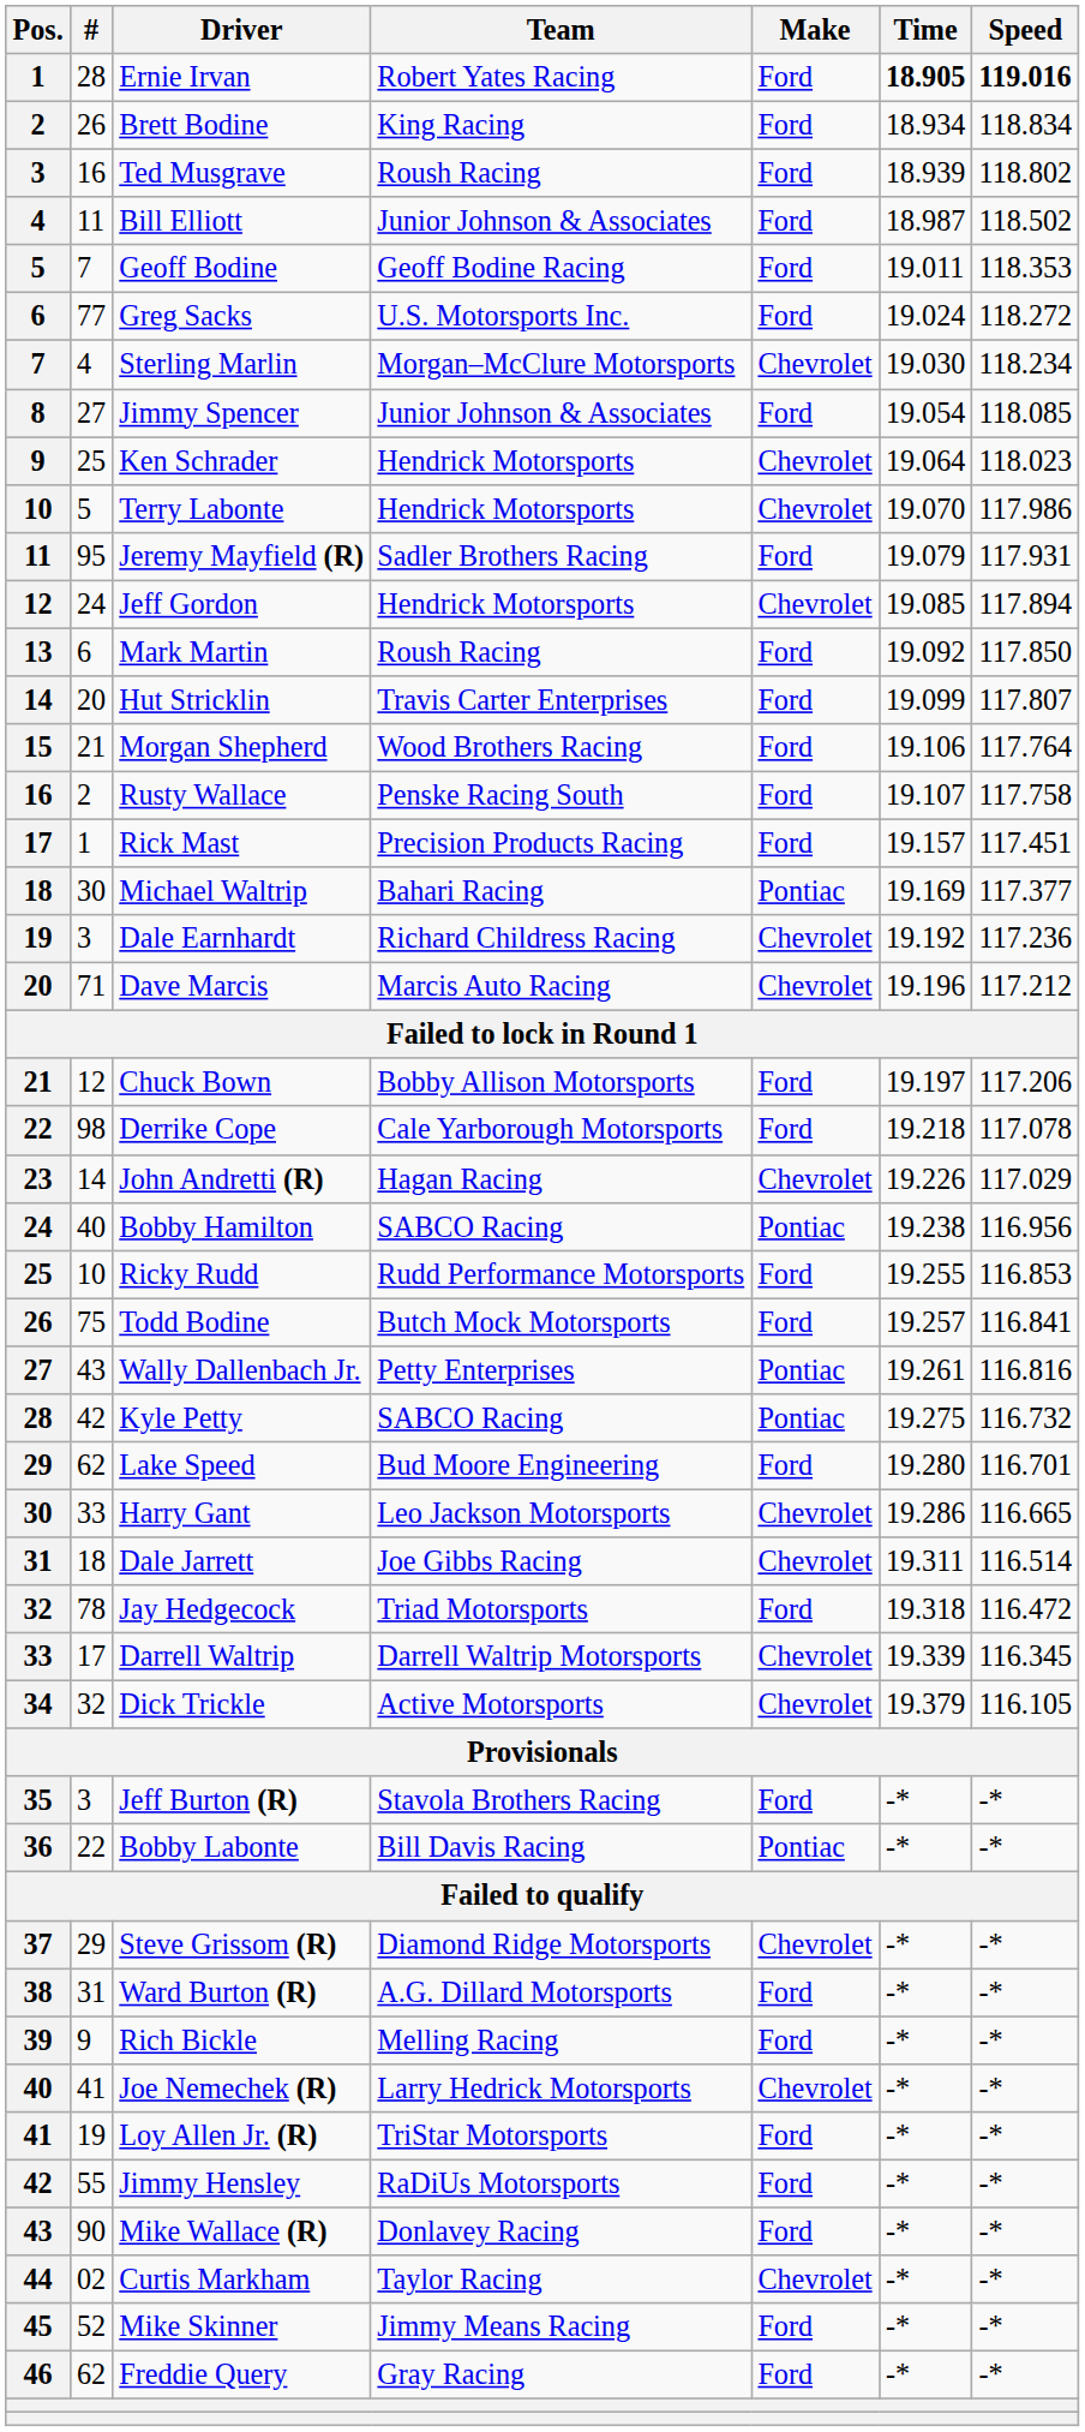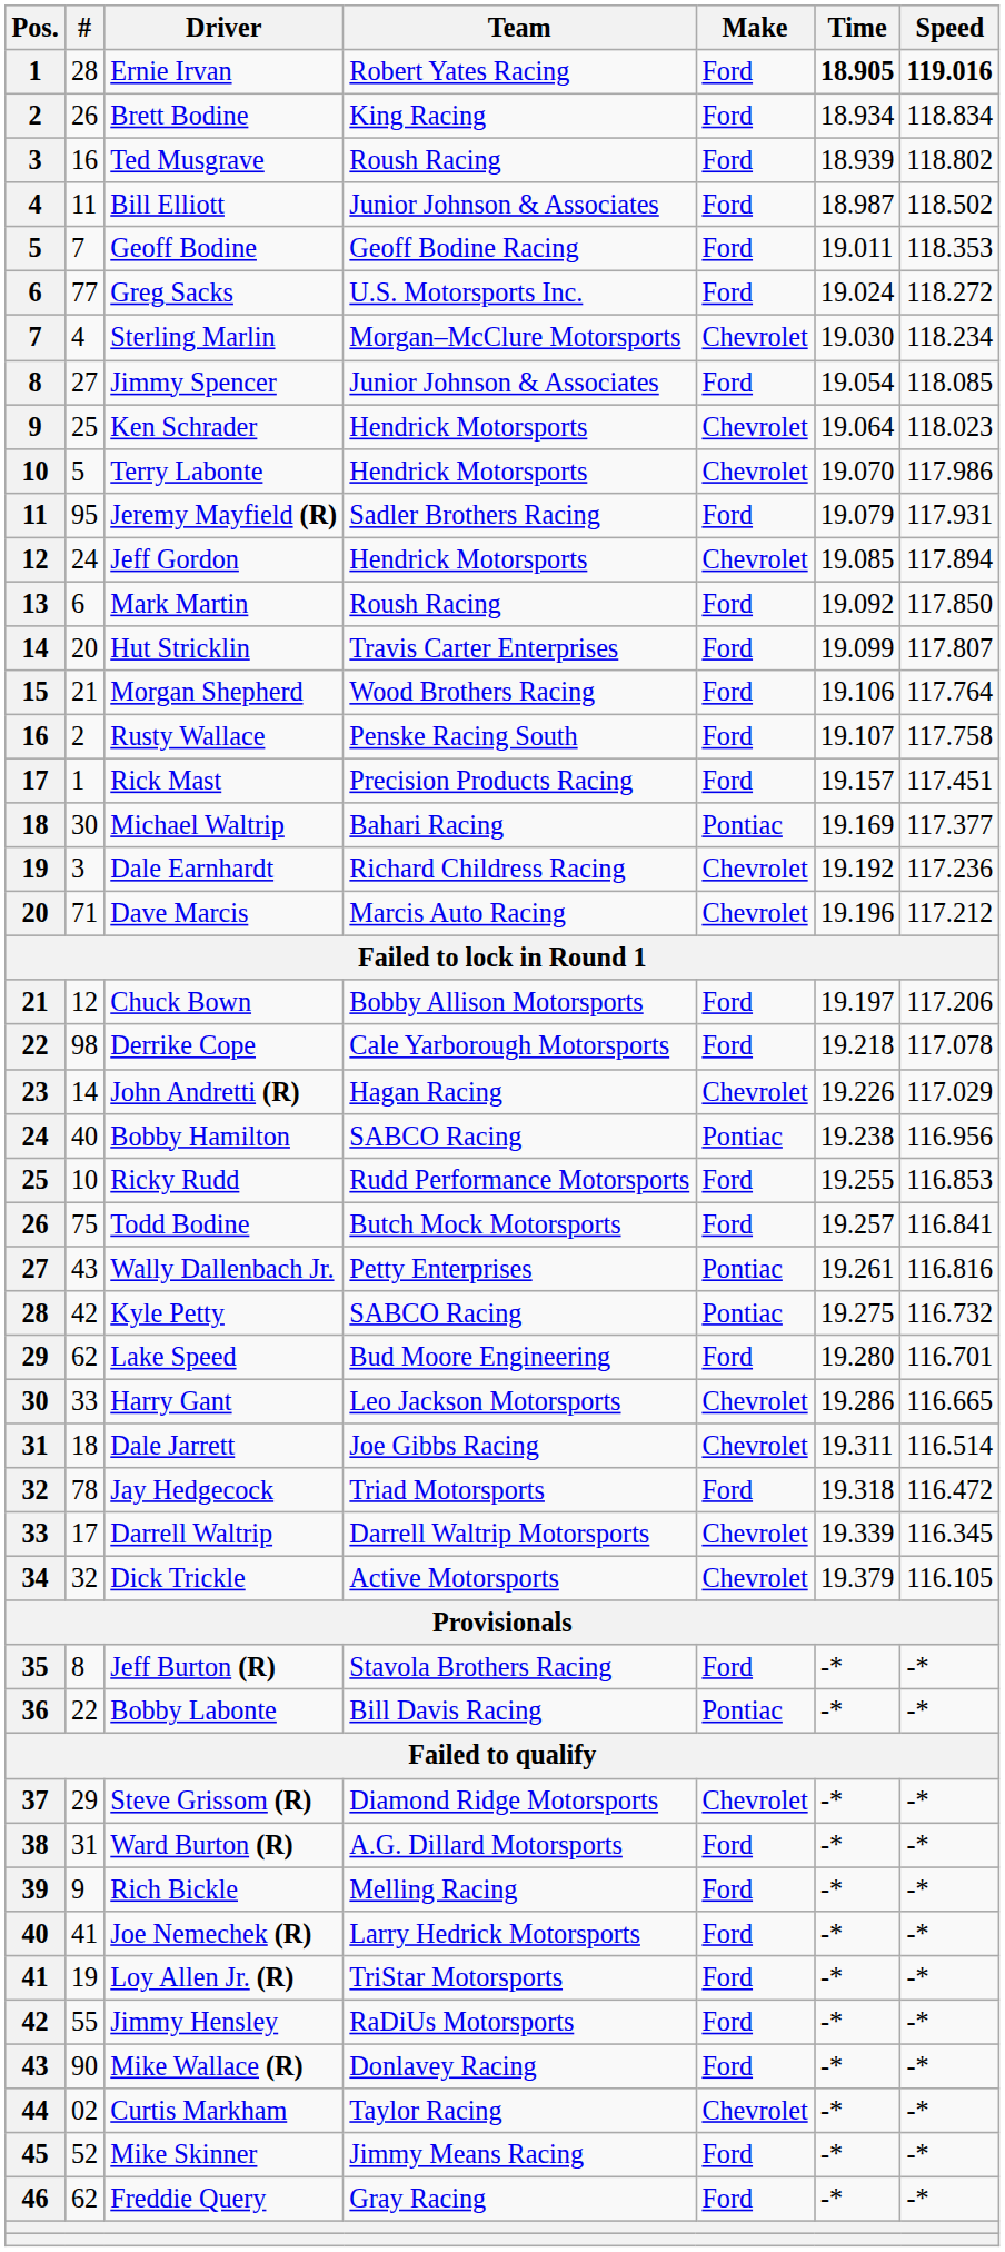Jeff Burton (R) | #: 3 -> 8
Joe Nemechek (R) | Make: Chevrolet -> Ford
